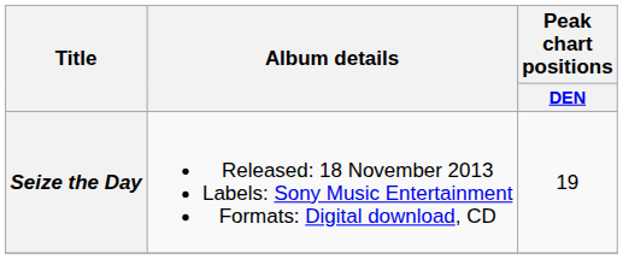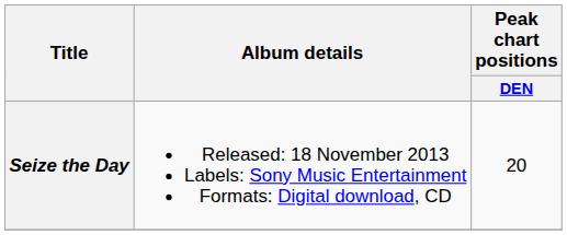Seize the Day | Peak chart positions / DEN: 19 -> 20
